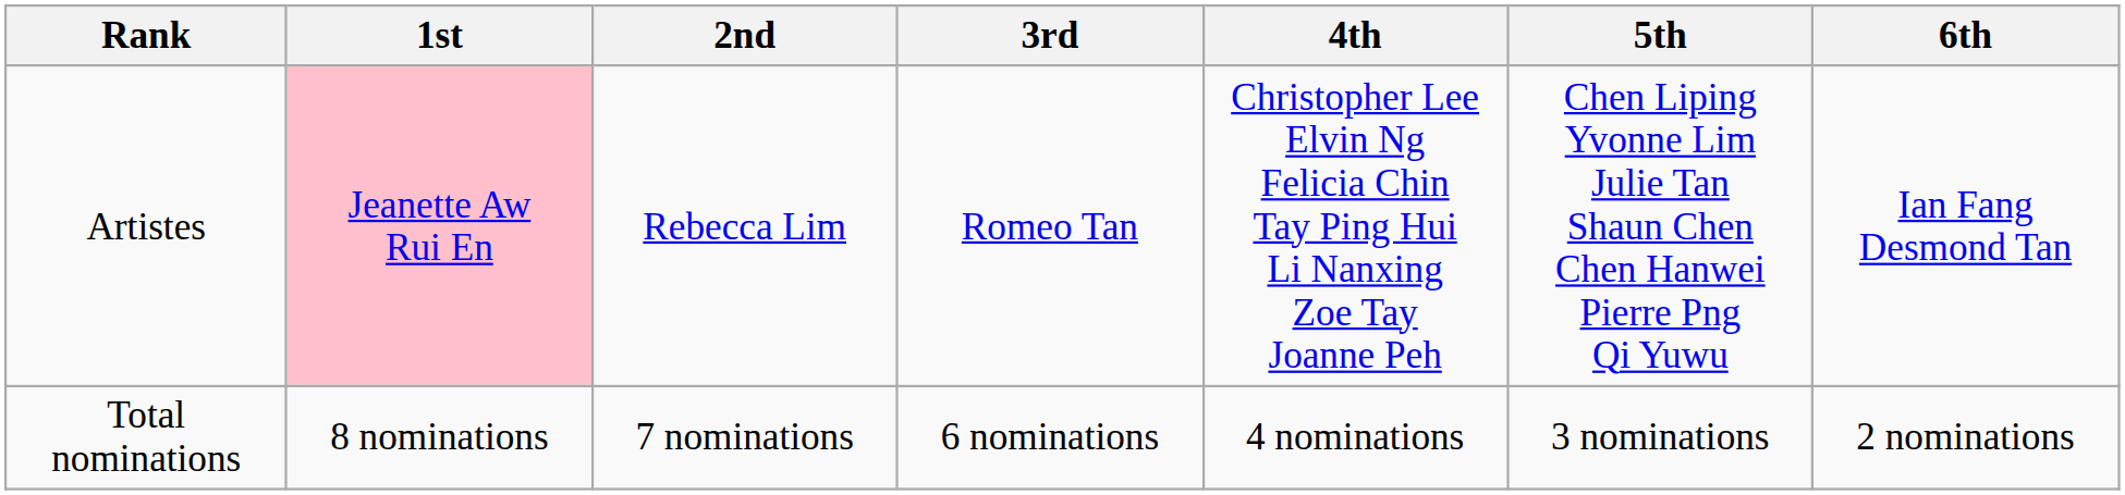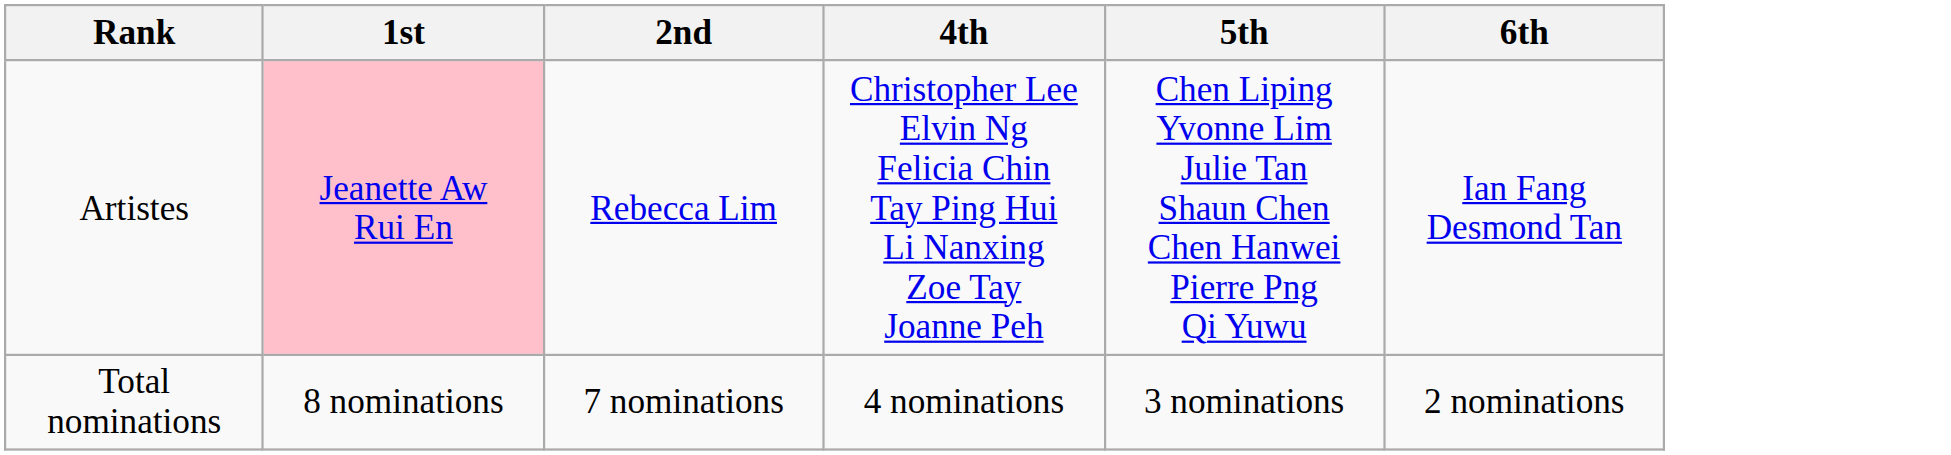- column: 3rd | Romeo Tan | 6 nominations
